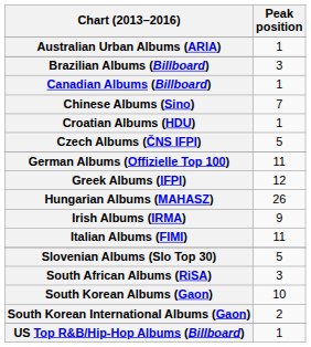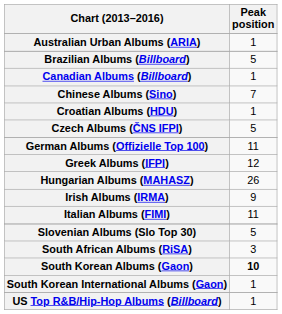Brazilian Albums (Billboard) | Peak position: 3 -> 5
South Korean Albums (Gaon) | Peak position: normal -> bold
South Korean International Albums (Gaon) | Peak position: 2 -> 1
